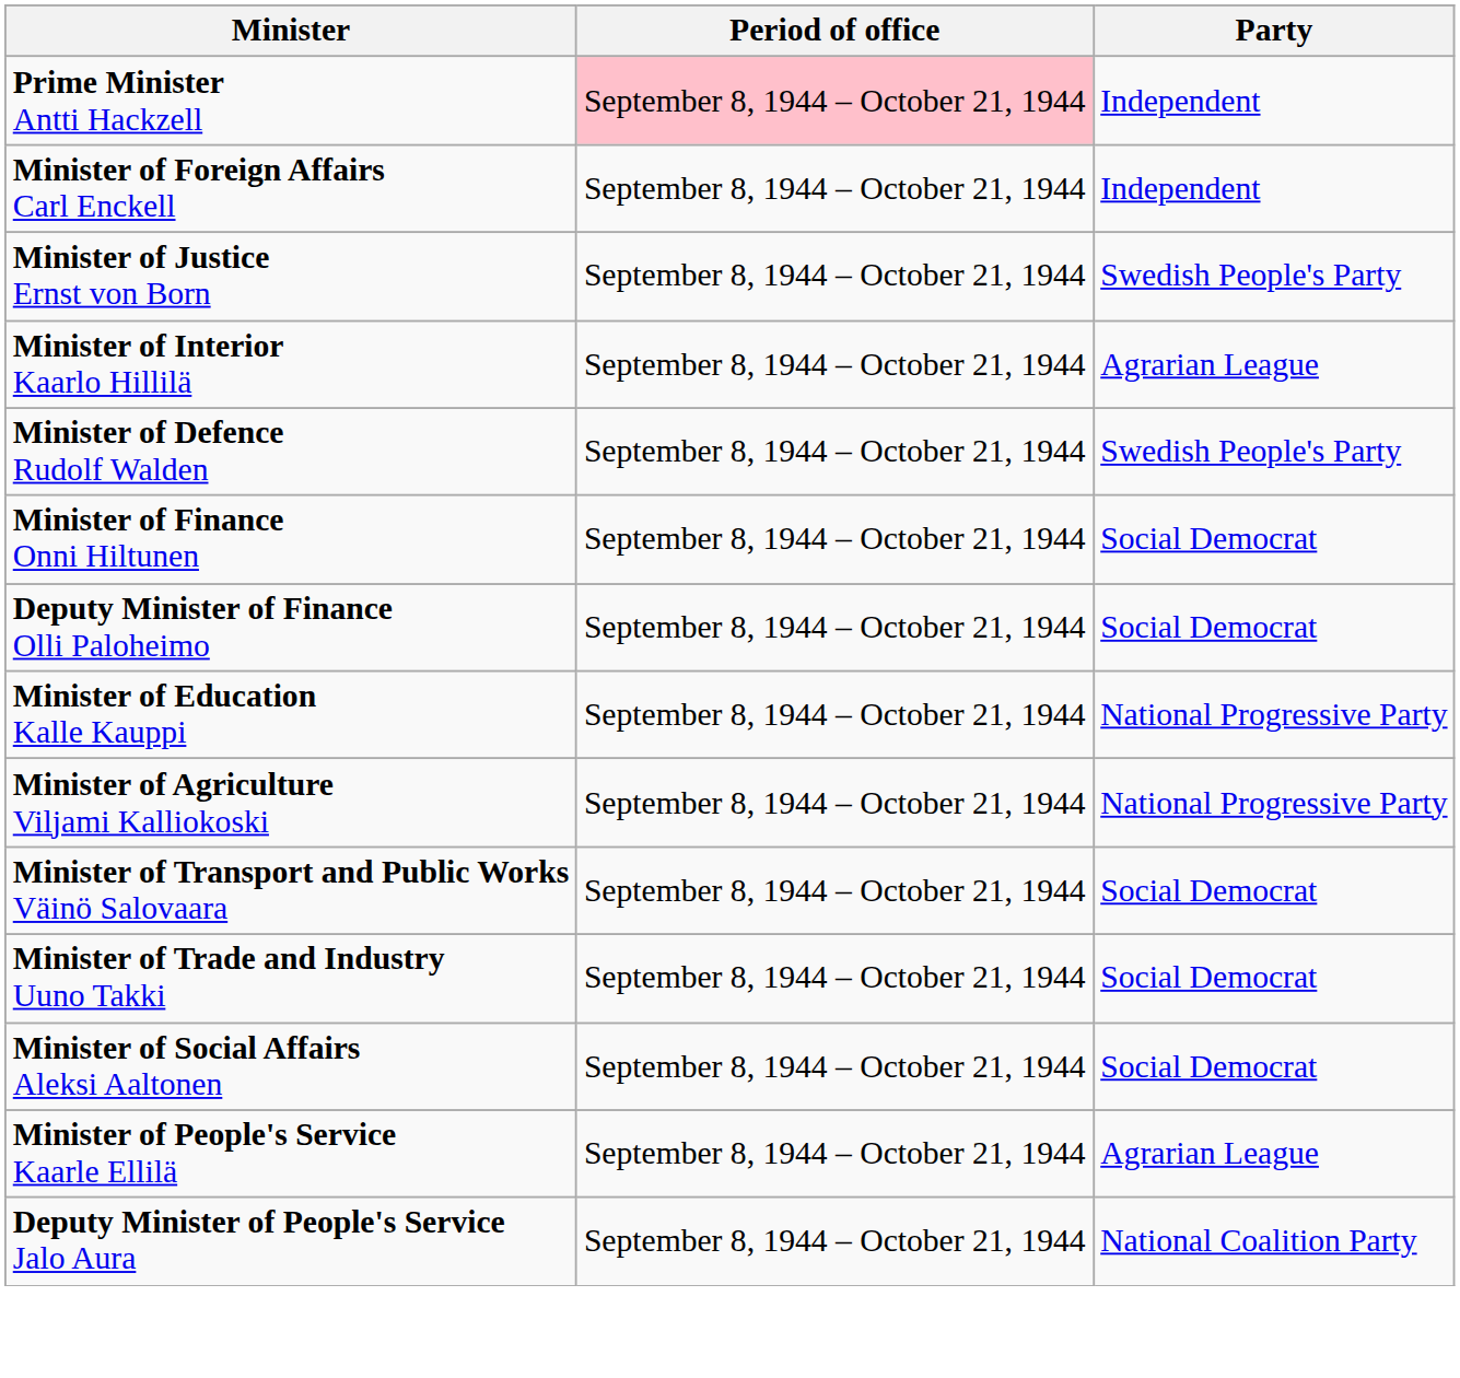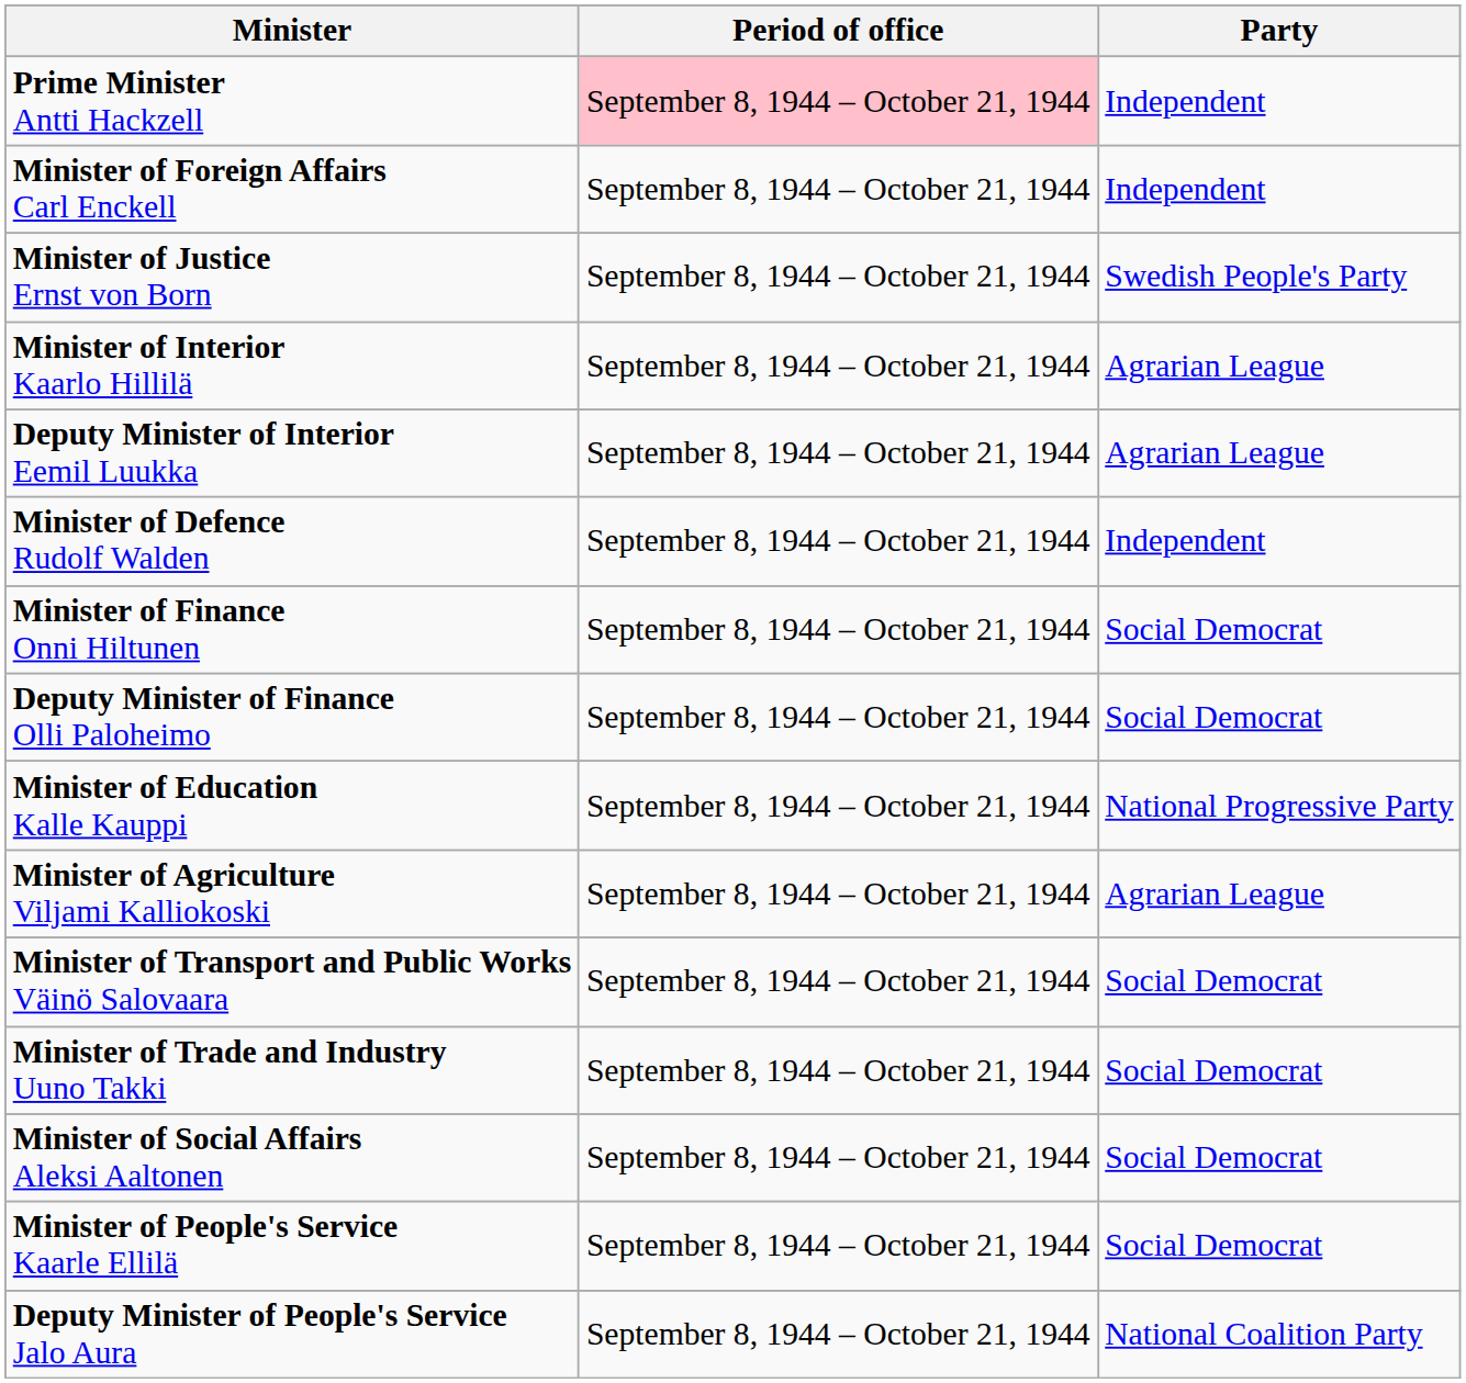+ row: Deputy Minister of Interior Eemil Luukka | September 8, 1944 – October 21, 1944 | Agrarian League
Minister of Defence Rudolf Walden | Party: Swedish People's Party -> Independent
Minister of Agriculture Viljami Kalliokoski | Party: National Progressive Party -> Agrarian League
Minister of People's Service Kaarle Ellilä | Party: Agrarian League -> Social Democrat
